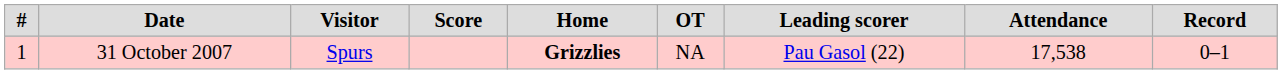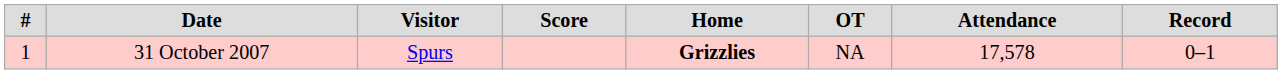- column: Leading scorer | Pau Gasol (22)
31 October 2007 | Attendance: 17,538 -> 17,578
